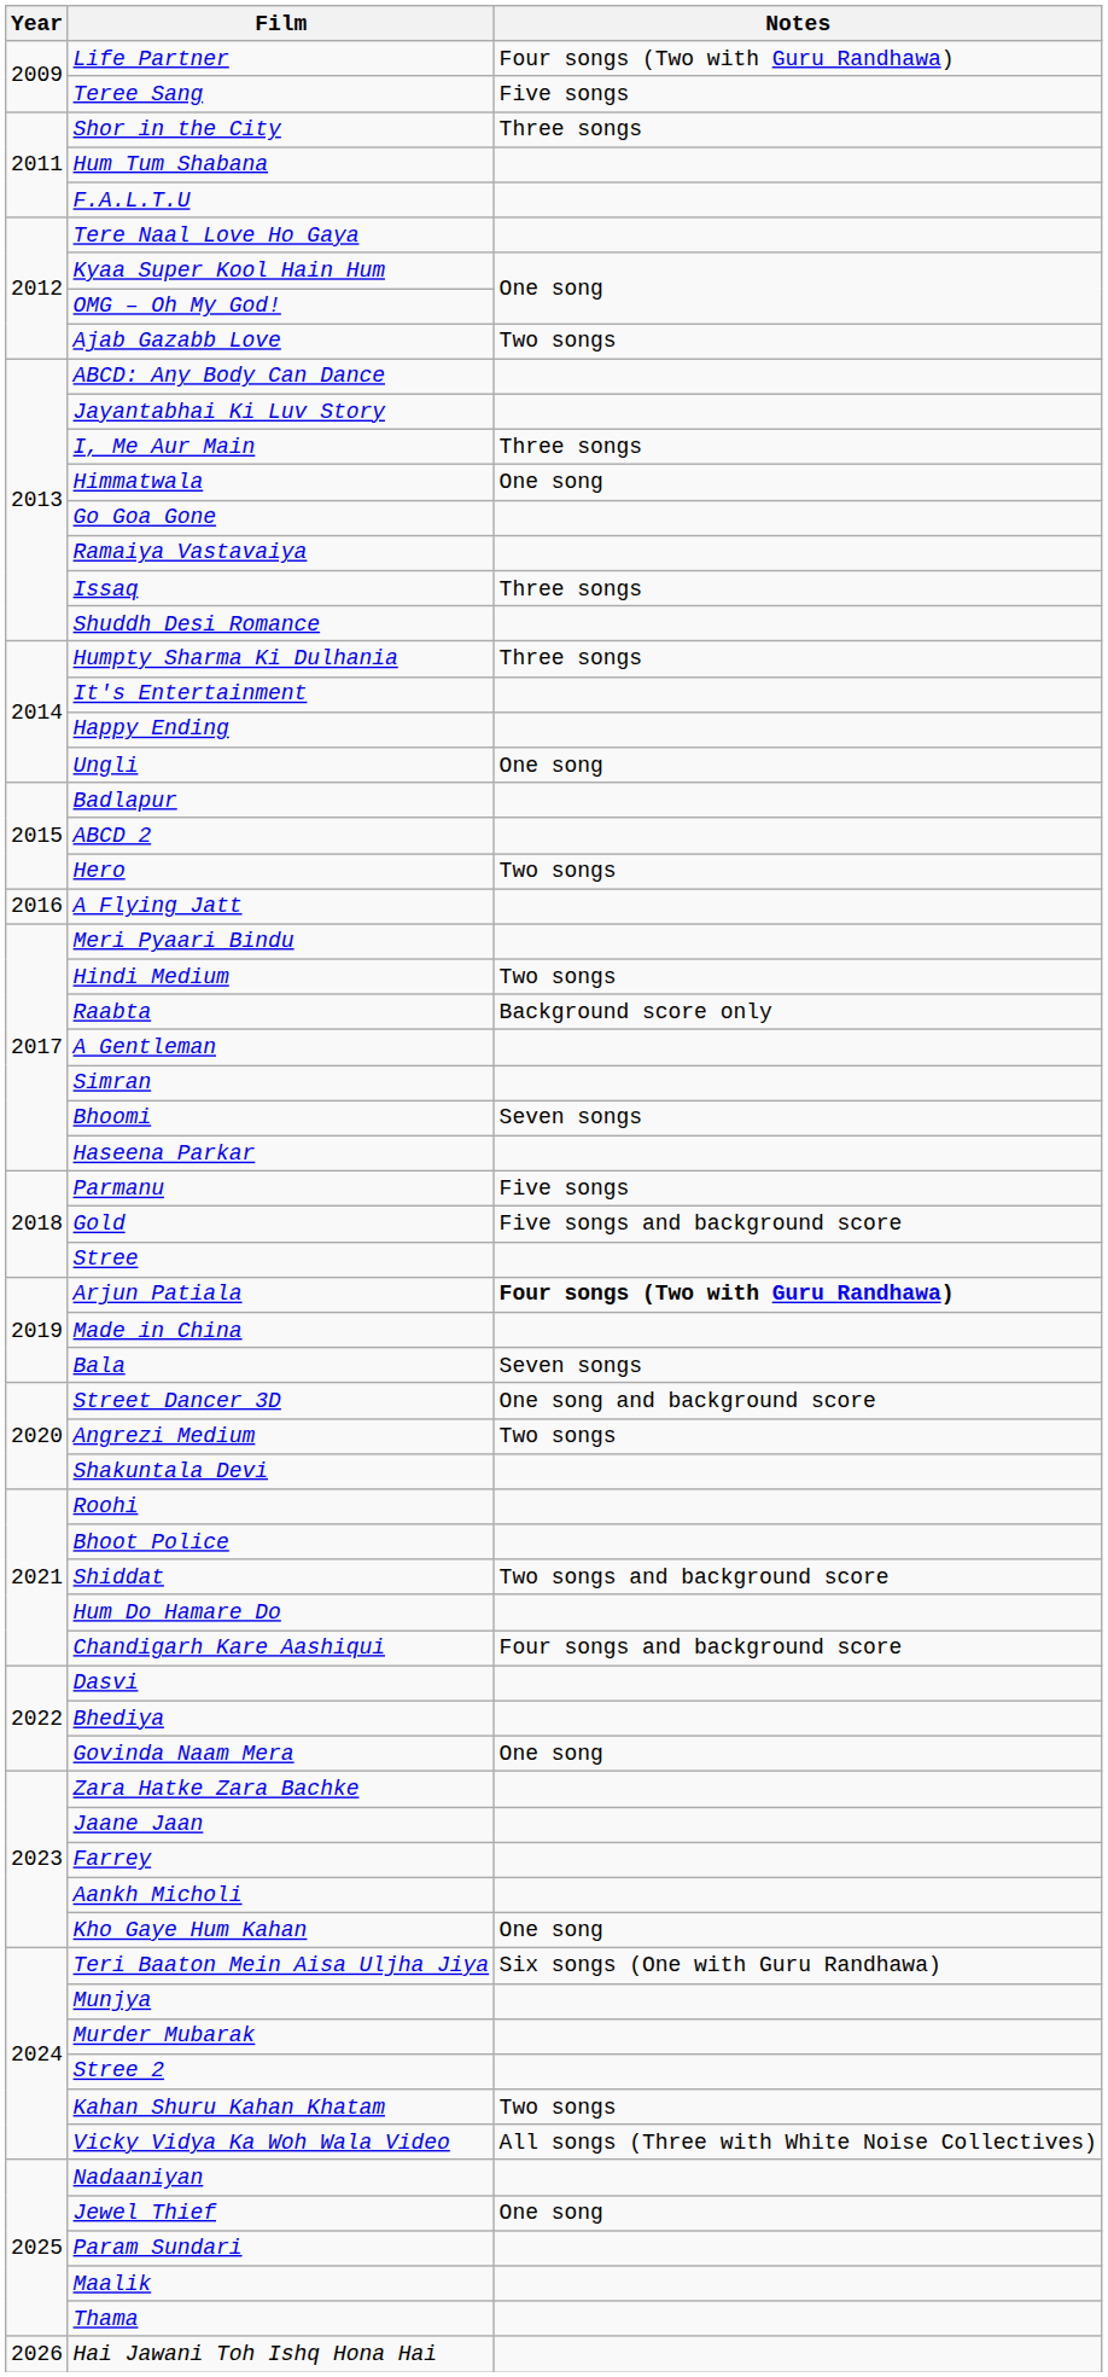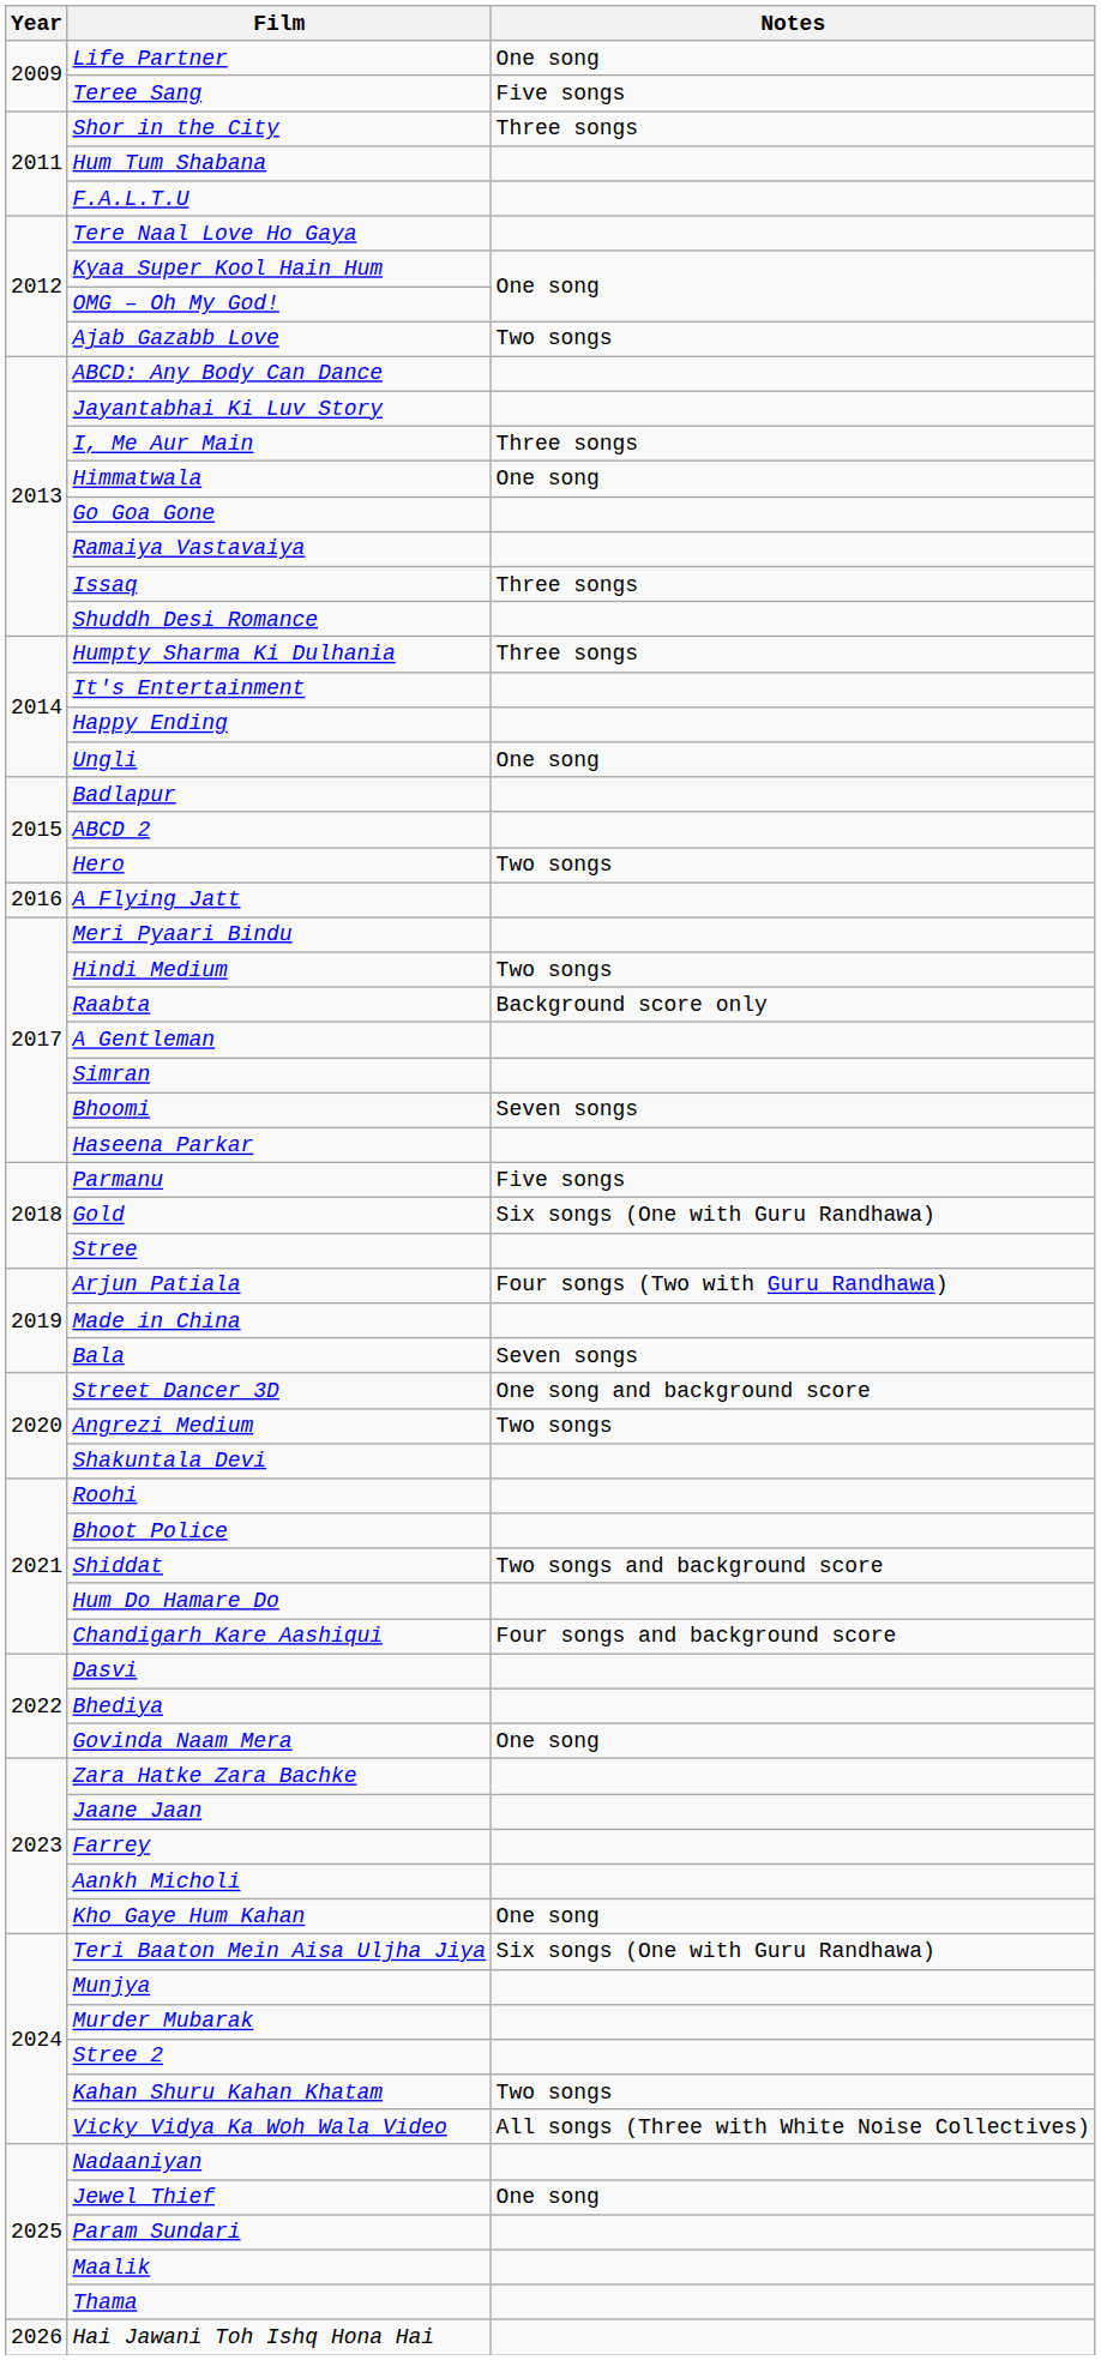Life Partner | Notes: Four songs (Two with Guru Randhawa) -> One song
Gold | Notes: Five songs and background score -> Six songs (One with Guru Randhawa)
Arjun Patiala | Notes: bold -> normal
